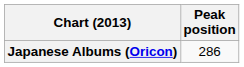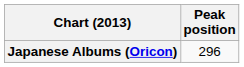Japanese Albums (Oricon) | Peak position: 286 -> 296
